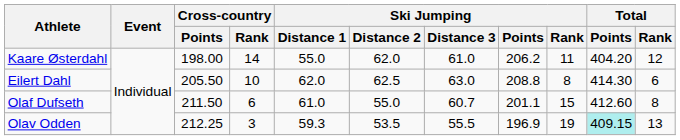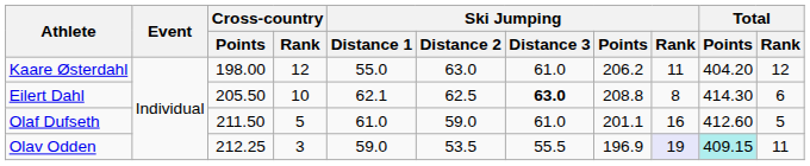Kaare Østerdahl | Cross-country / Rank: 14 -> 12
Kaare Østerdahl | Ski Jumping / Distance 2: 62.0 -> 63.0
Eilert Dahl | Ski Jumping / Distance 1: 62.0 -> 62.1
Eilert Dahl | Ski Jumping / Distance 3: normal -> bold
Olaf Dufseth | Cross-country / Rank: 6 -> 5
Olaf Dufseth | Ski Jumping / Distance 2: 55.0 -> 59.0
Olaf Dufseth | Ski Jumping / Distance 3: 60.7 -> 61.0
Olaf Dufseth | Ski Jumping / Rank: 15 -> 16
Olaf Dufseth | Total / Rank: 8 -> 5
Olav Odden | Ski Jumping / Distance 1: 59.3 -> 59.0
Olav Odden | Ski Jumping / Rank: no background -> lavender background
Olav Odden | Total / Rank: 13 -> 11
